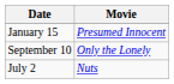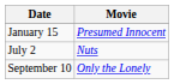rows swapped: July 2 <-> September 10
